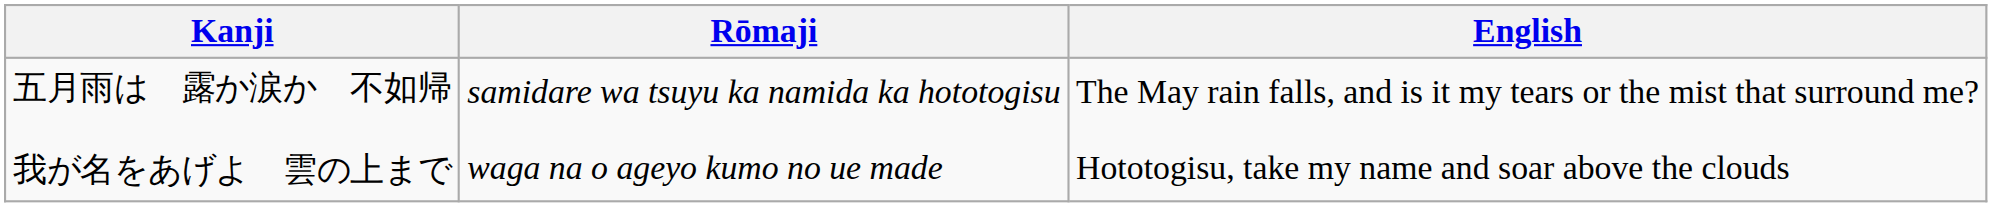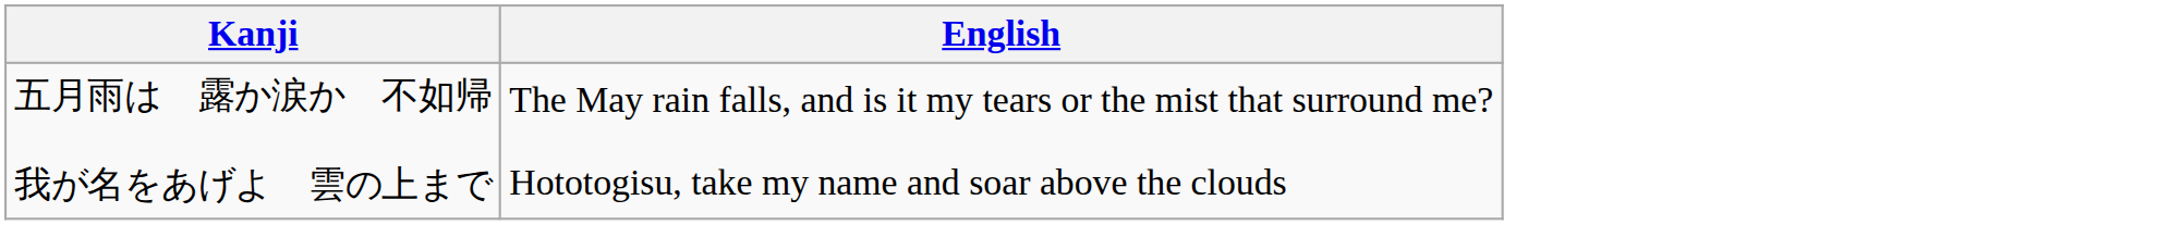- column: Rōmaji | samidare wa tsuyu ka namida ka hototogisu waga na o ageyo kumo no ue made
